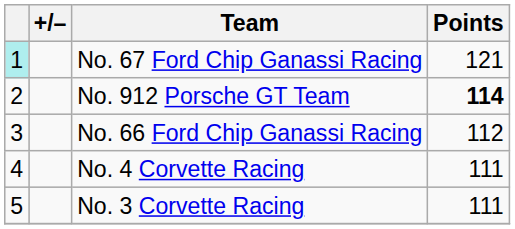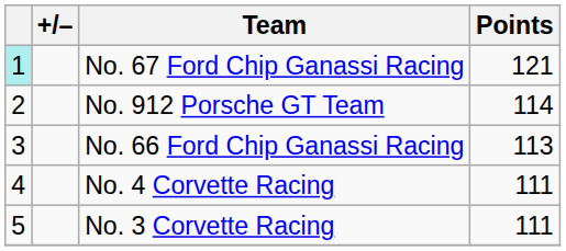No. 912 Porsche GT Team | Points: bold -> normal
No. 66 Ford Chip Ganassi Racing | Points: 112 -> 113
